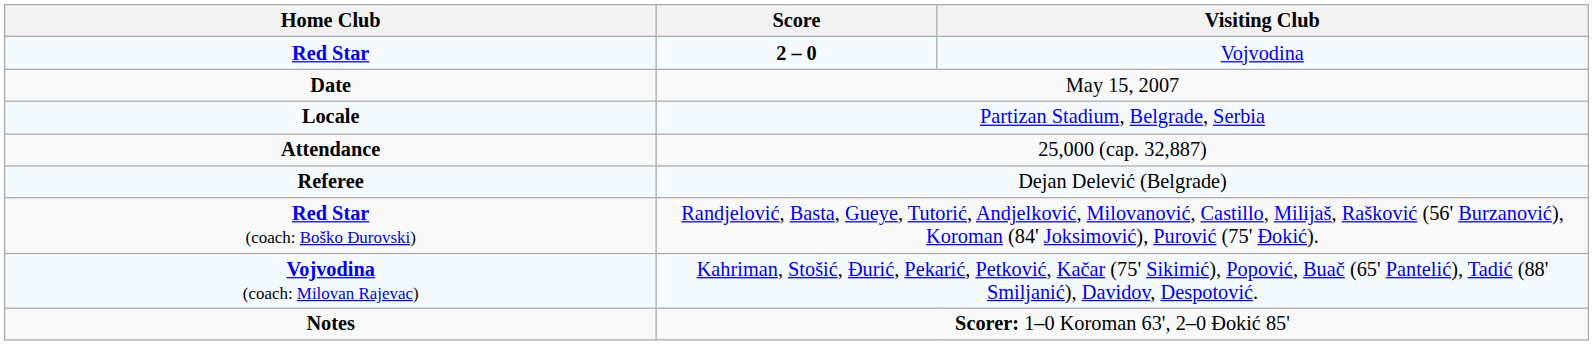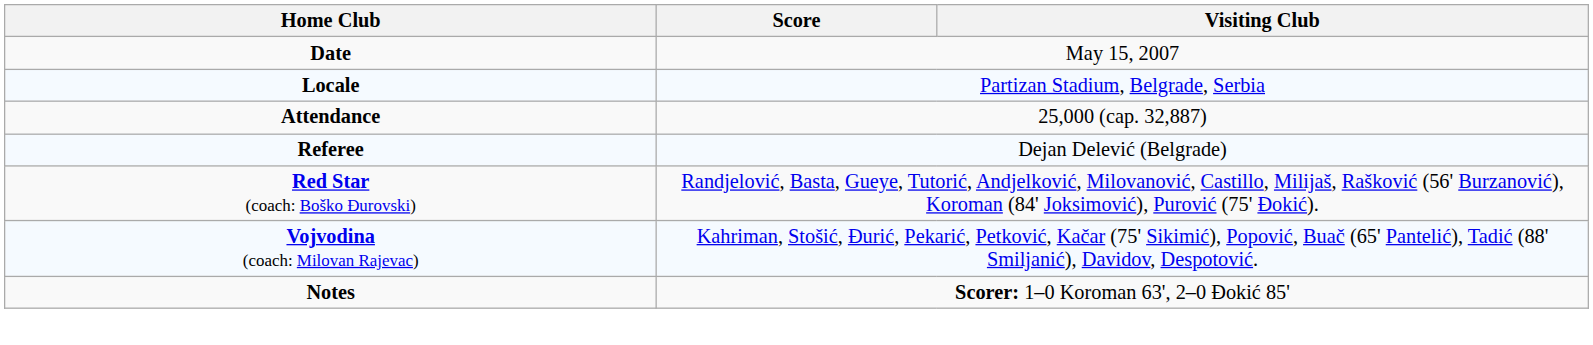- row: Red Star | 2 – 0 | Vojvodina
